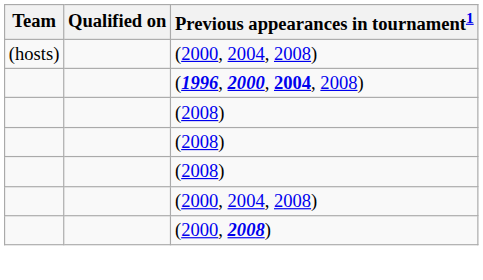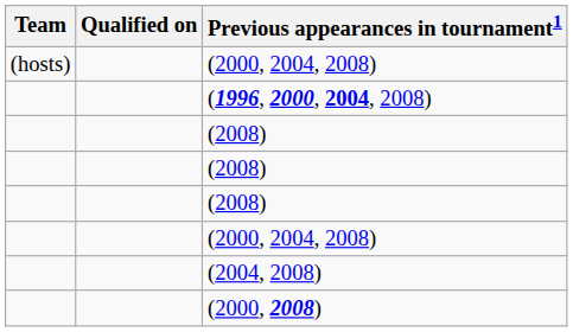+ row: (2004, 2008)
